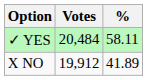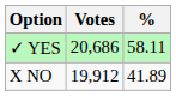✓ YES | Votes: 20,484 -> 20,686
